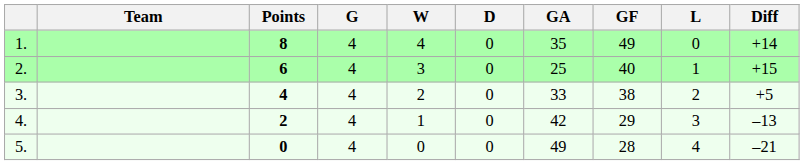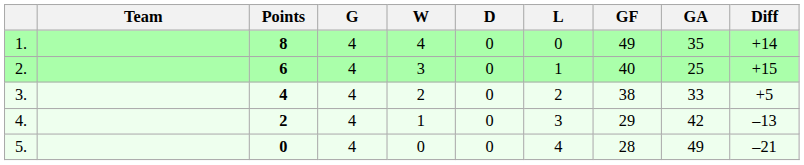columns swapped: L <-> GA
